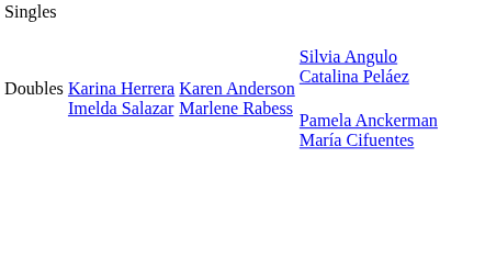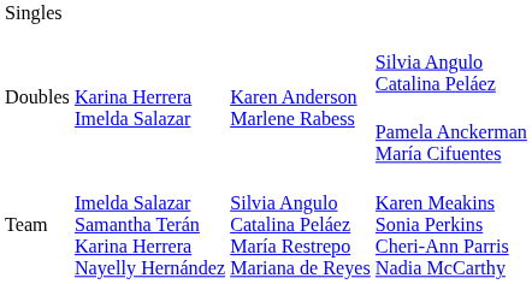+ row: Team | Imelda Salazar Samantha Terán Karina Herrera Nayelly Hernández | Silvia Angulo Catalina Peláez María Restrepo Mariana de Reyes | Karen Meakins Sonia Perkins Cheri-Ann Parris Nadia McCarthy
